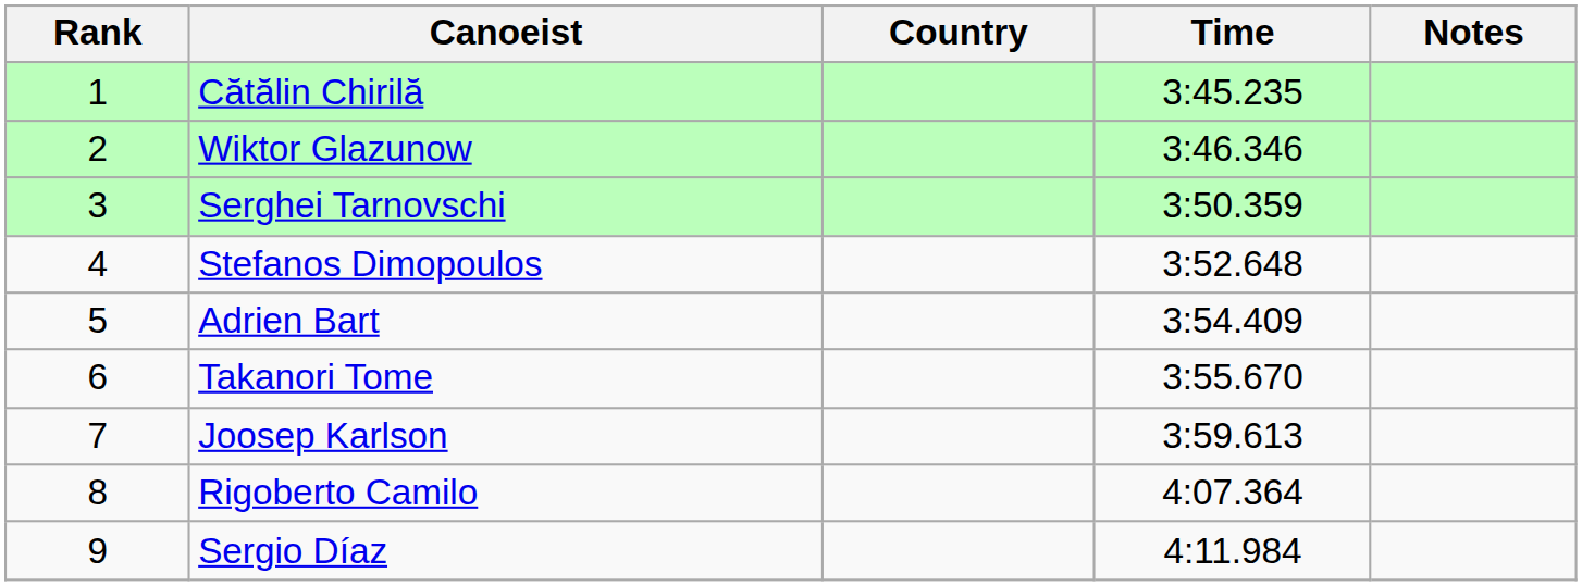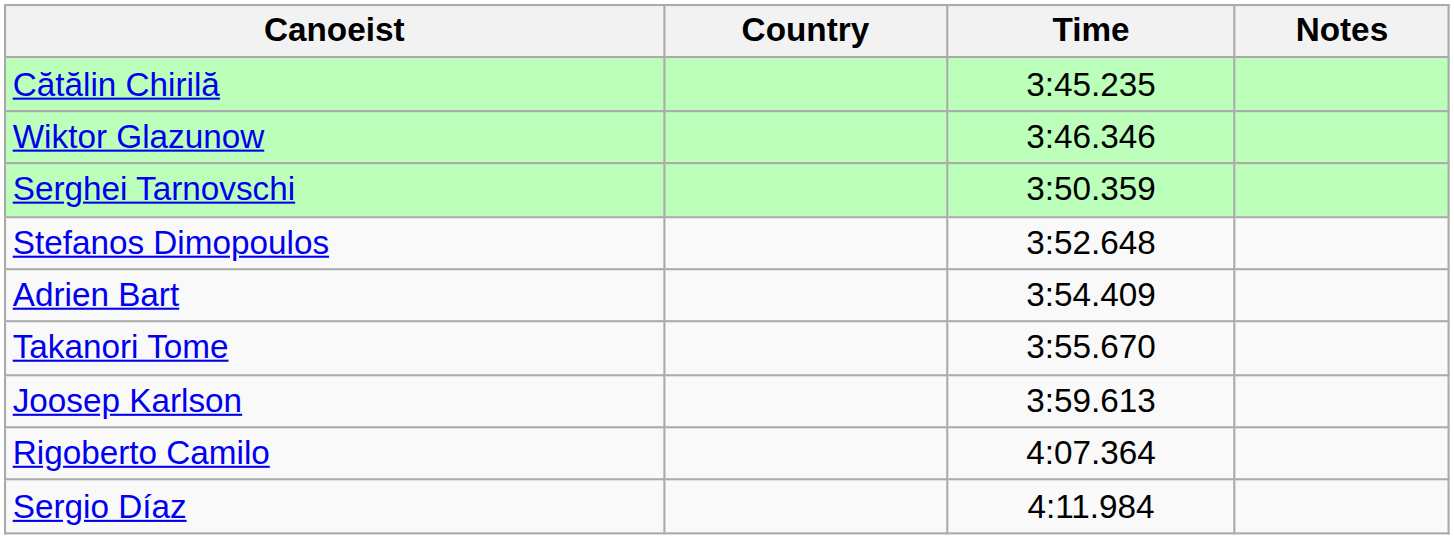- column: Rank | 1 | 2 | 3 | 4 | 5 | 6 | 7 | 8 | 9
